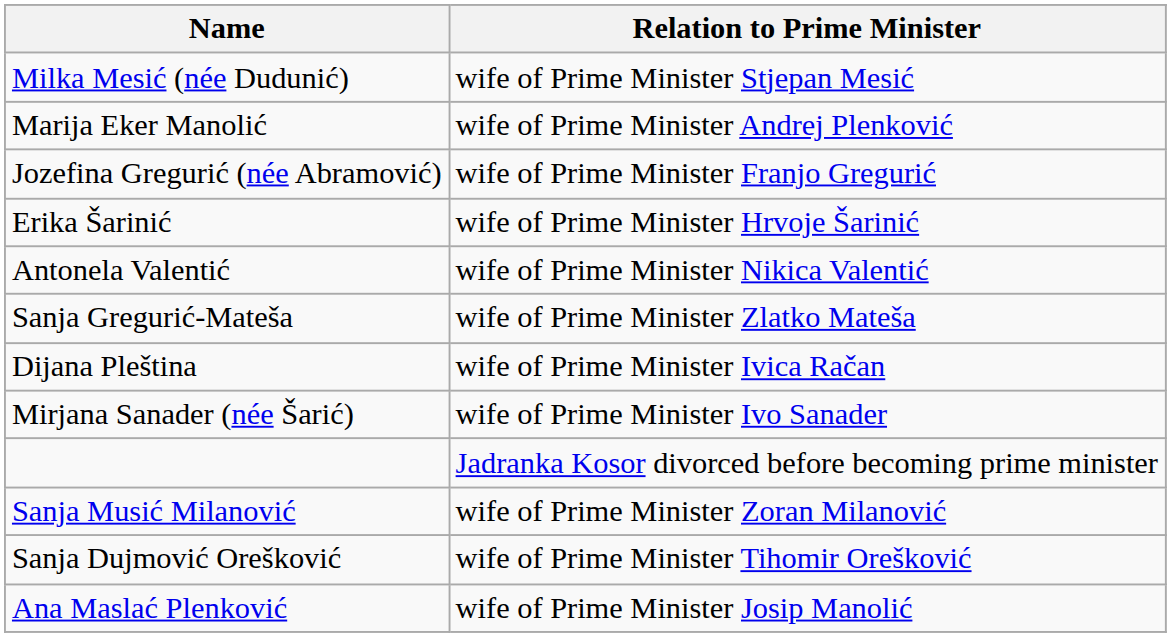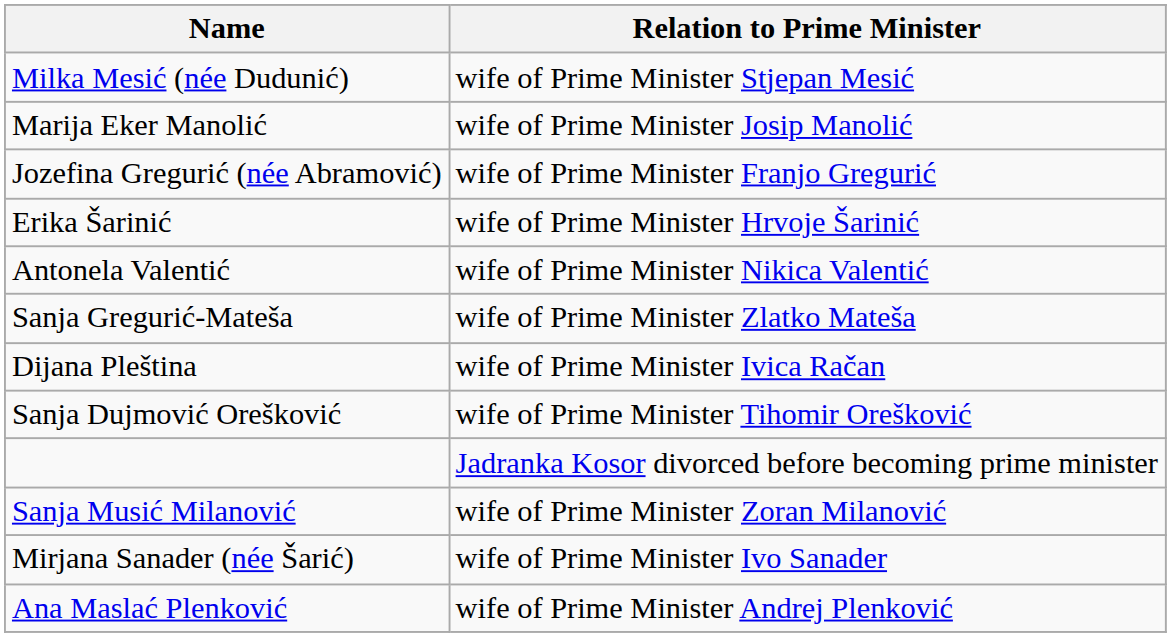Marija Eker Manolić | Relation to Prime Minister: wife of Prime Minister Andrej Plenković -> wife of Prime Minister Josip Manolić
rows swapped: Mirjana Sanader (née Šarić) <-> Sanja Dujmović Orešković
Ana Maslać Plenković | Relation to Prime Minister: wife of Prime Minister Josip Manolić -> wife of Prime Minister Andrej Plenković
